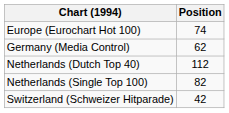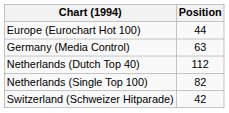Europe (Eurochart Hot 100) | Position: 74 -> 44
Germany (Media Control) | Position: 62 -> 63
